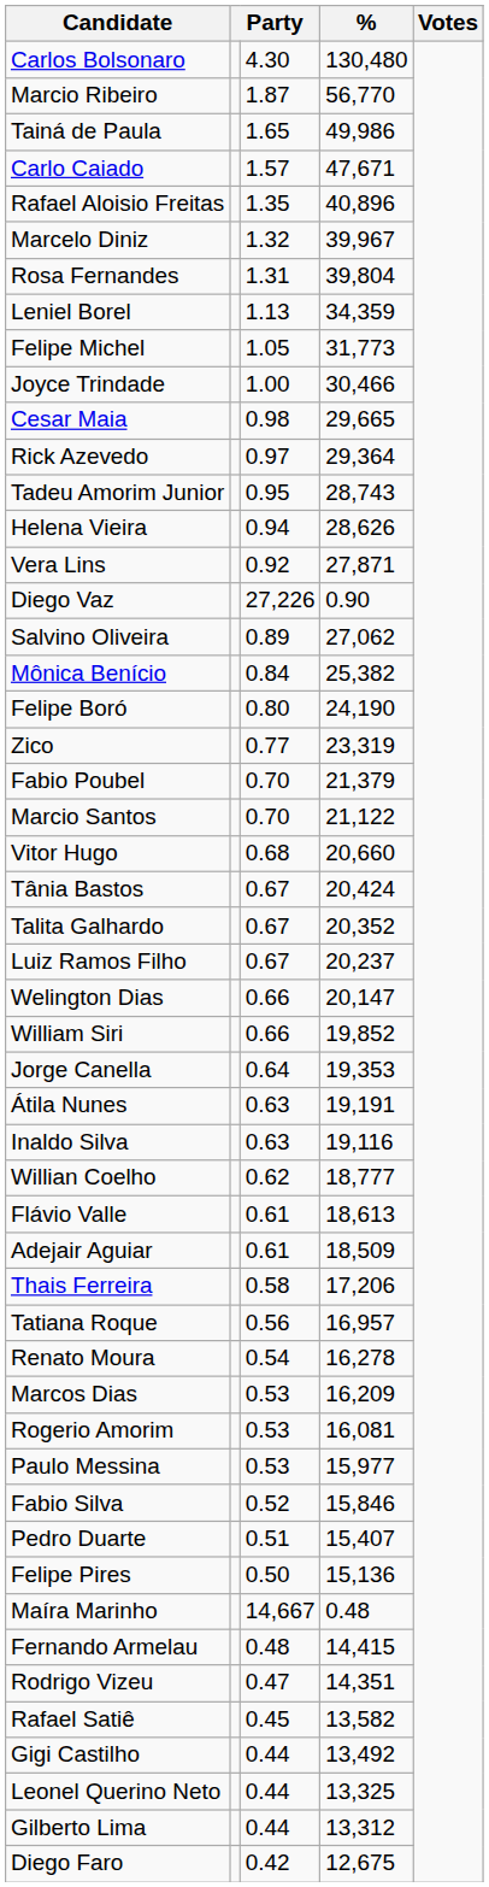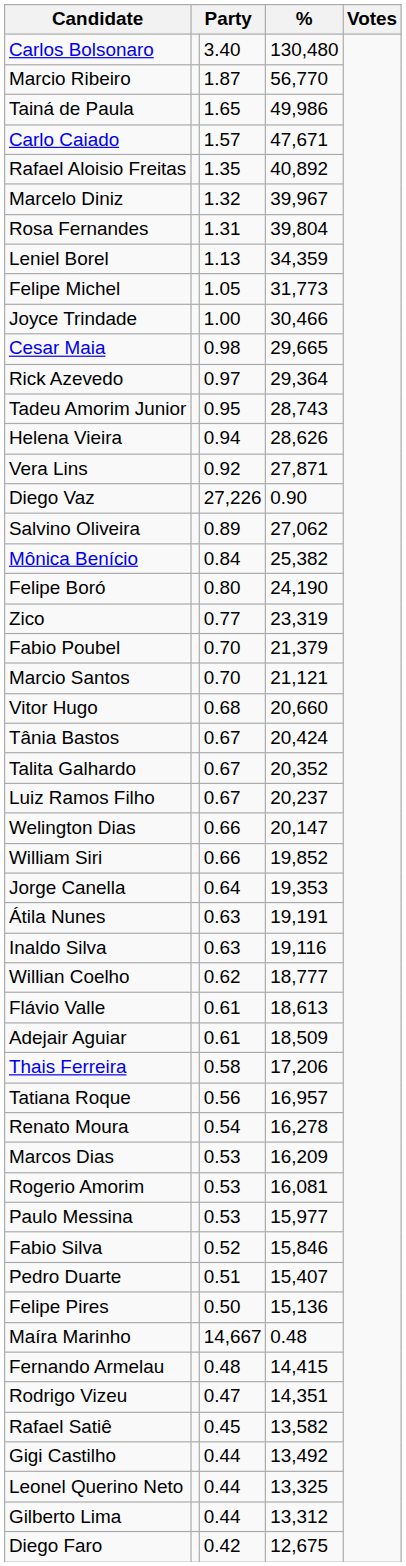Carlos Bolsonaro | column 3: 4.30 -> 3.40
Rafael Aloisio Freitas | %: 40,896 -> 40,892
Marcio Santos | %: 21,122 -> 21,121
